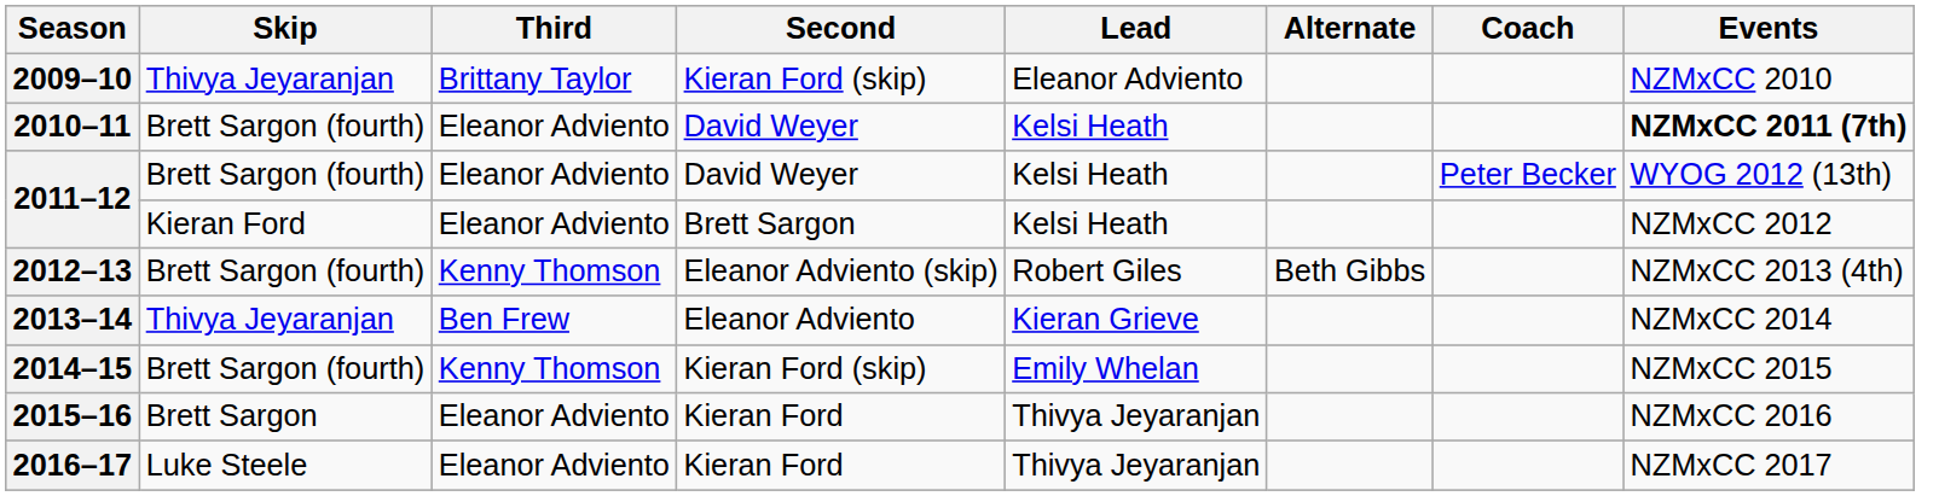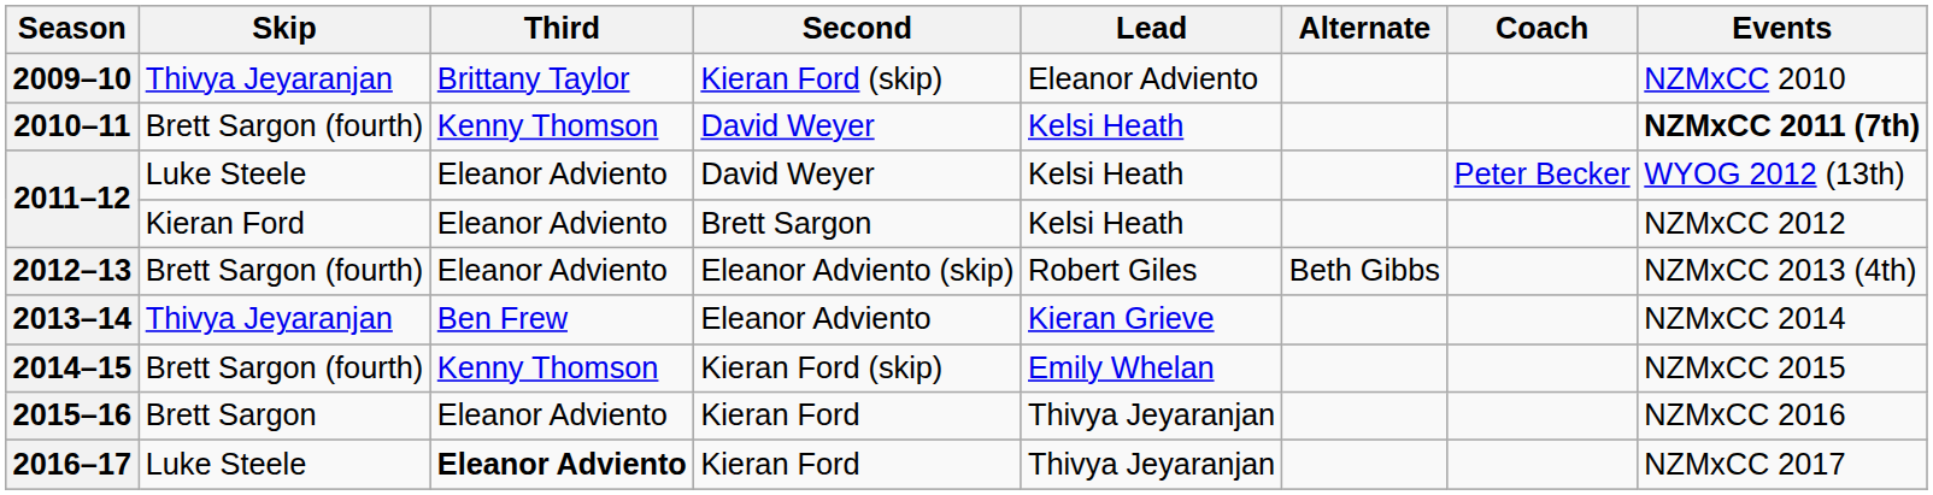2010–11 | Third: Eleanor Adviento -> Kenny Thomson
2011–12 / David Weyer | Skip: Brett Sargon (fourth) -> Luke Steele
2012–13 | Third: Kenny Thomson -> Eleanor Adviento
2016–17 | Third: normal -> bold
